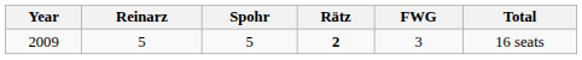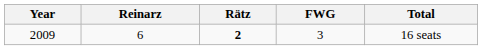- column: Spohr | 5
2009 | Reinarz: 5 -> 6
